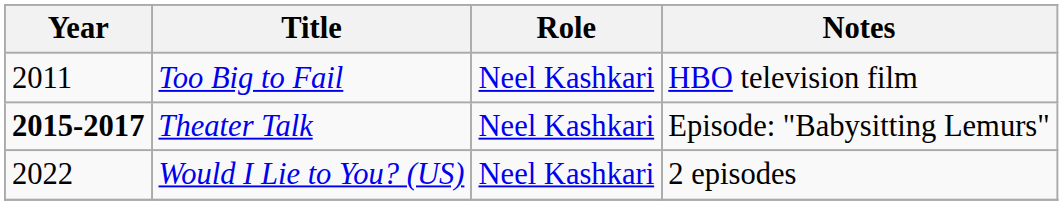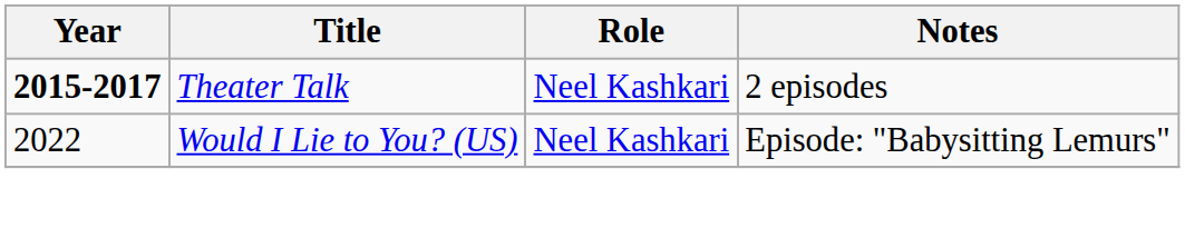- row: 2011 | Too Big to Fail | Neel Kashkari | HBO television film
Theater Talk | Notes: Episode: "Babysitting Lemurs" -> 2 episodes
Would I Lie to You? (US) | Notes: 2 episodes -> Episode: "Babysitting Lemurs"
